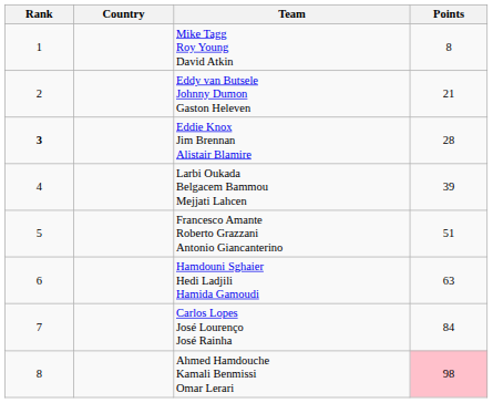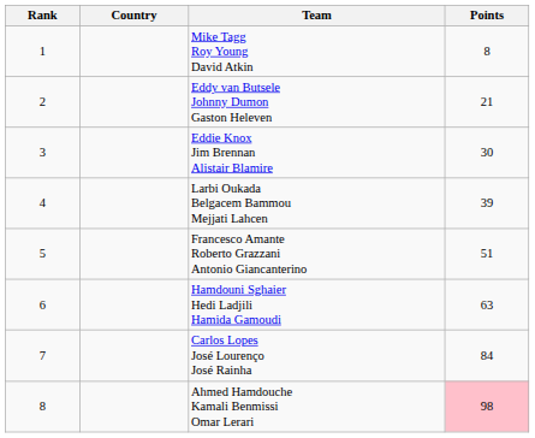Eddie Knox Jim Brennan Alistair Blamire | Rank: bold -> normal
Eddie Knox Jim Brennan Alistair Blamire | Points: 28 -> 30
